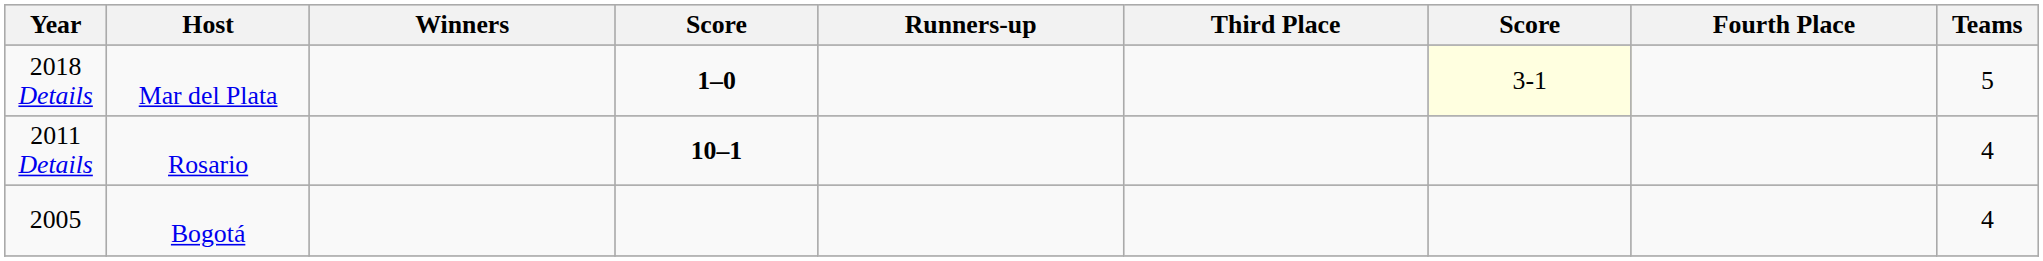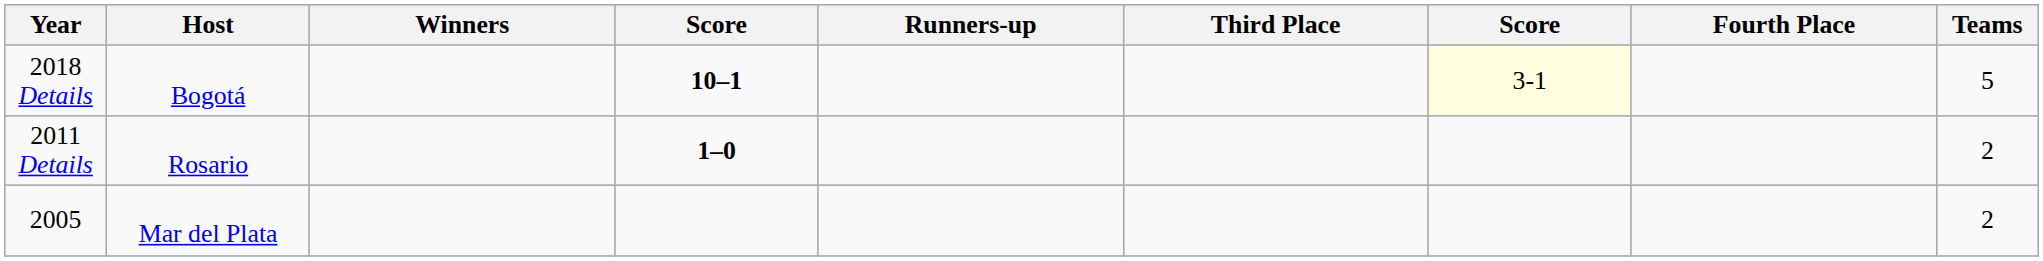2018 Details | Host: Mar del Plata -> Bogotá
2018 Details | column 4: 1–0 -> 10–1
2011 Details | column 4: 10–1 -> 1–0
2011 Details | Teams: 4 -> 2
2005 | Host: Bogotá -> Mar del Plata
2005 | Teams: 4 -> 2
